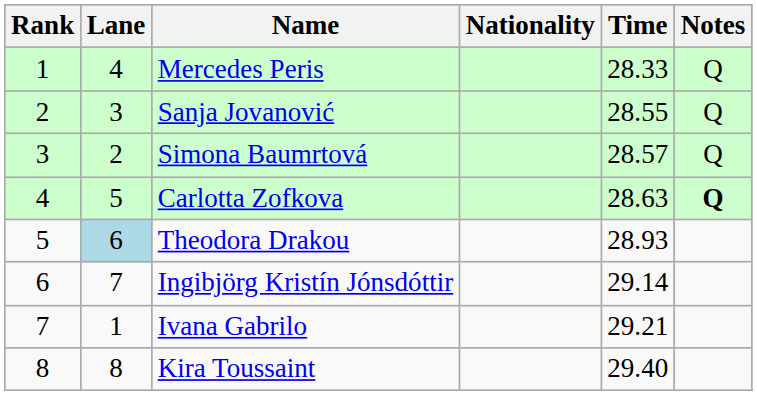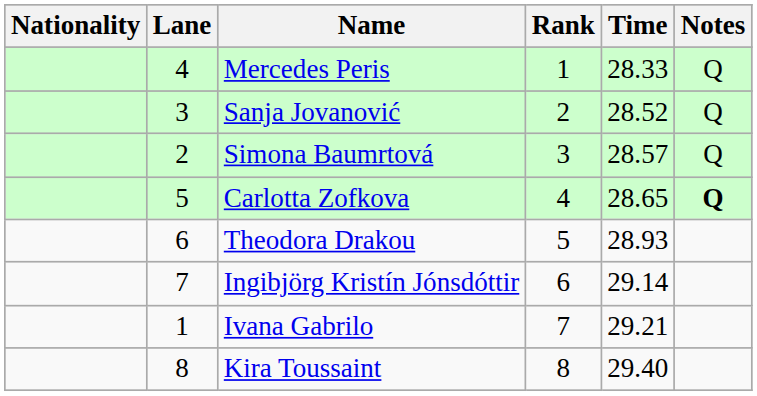columns swapped: Rank <-> Nationality
Sanja Jovanović | Time: 28.55 -> 28.52
Carlotta Zofkova | Time: 28.63 -> 28.65
Theodora Drakou | Lane: lightblue background -> no background
